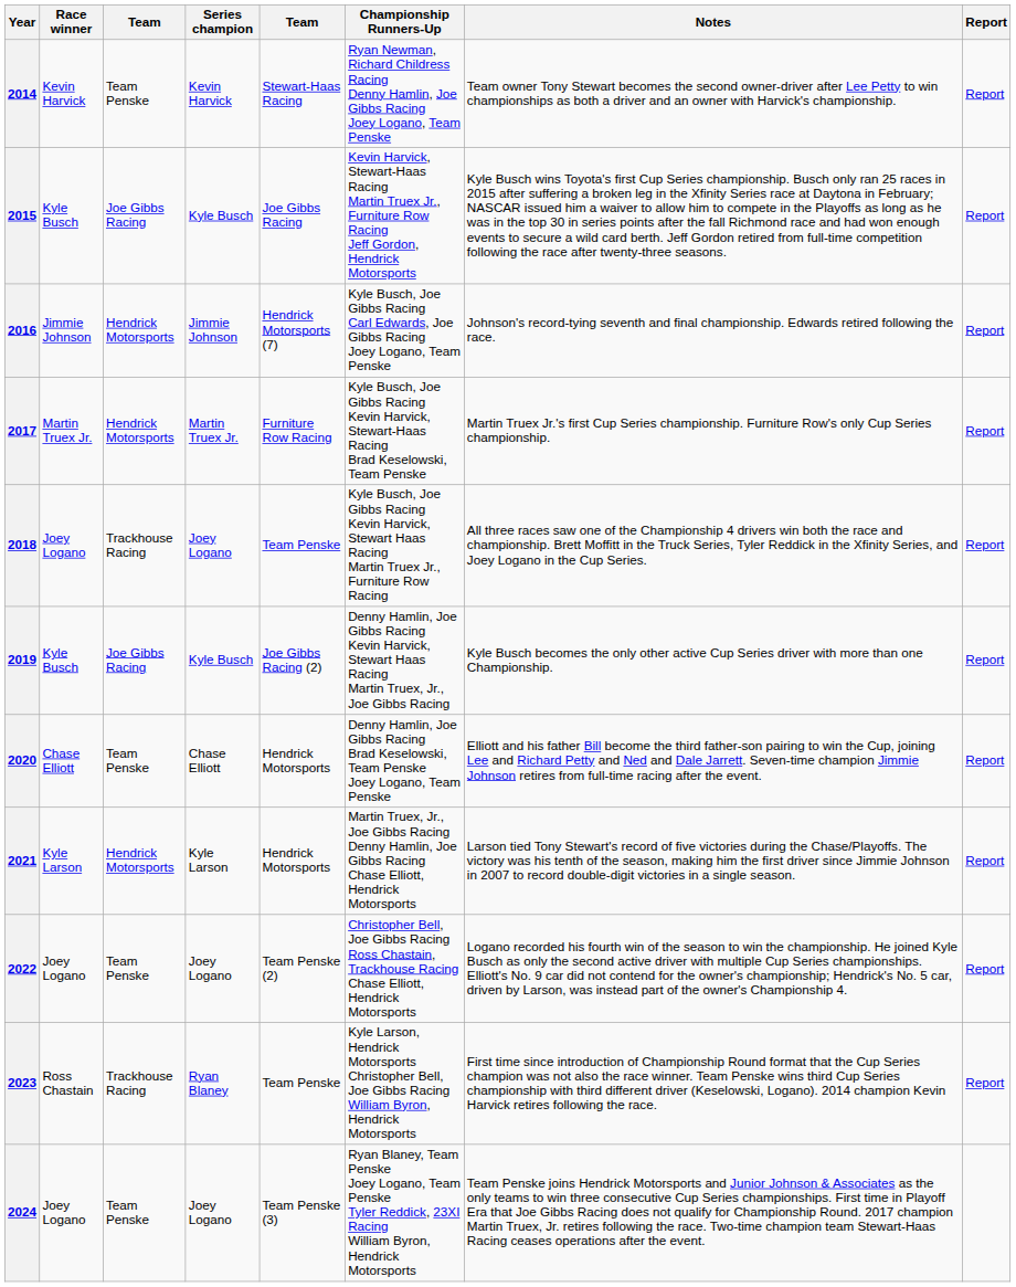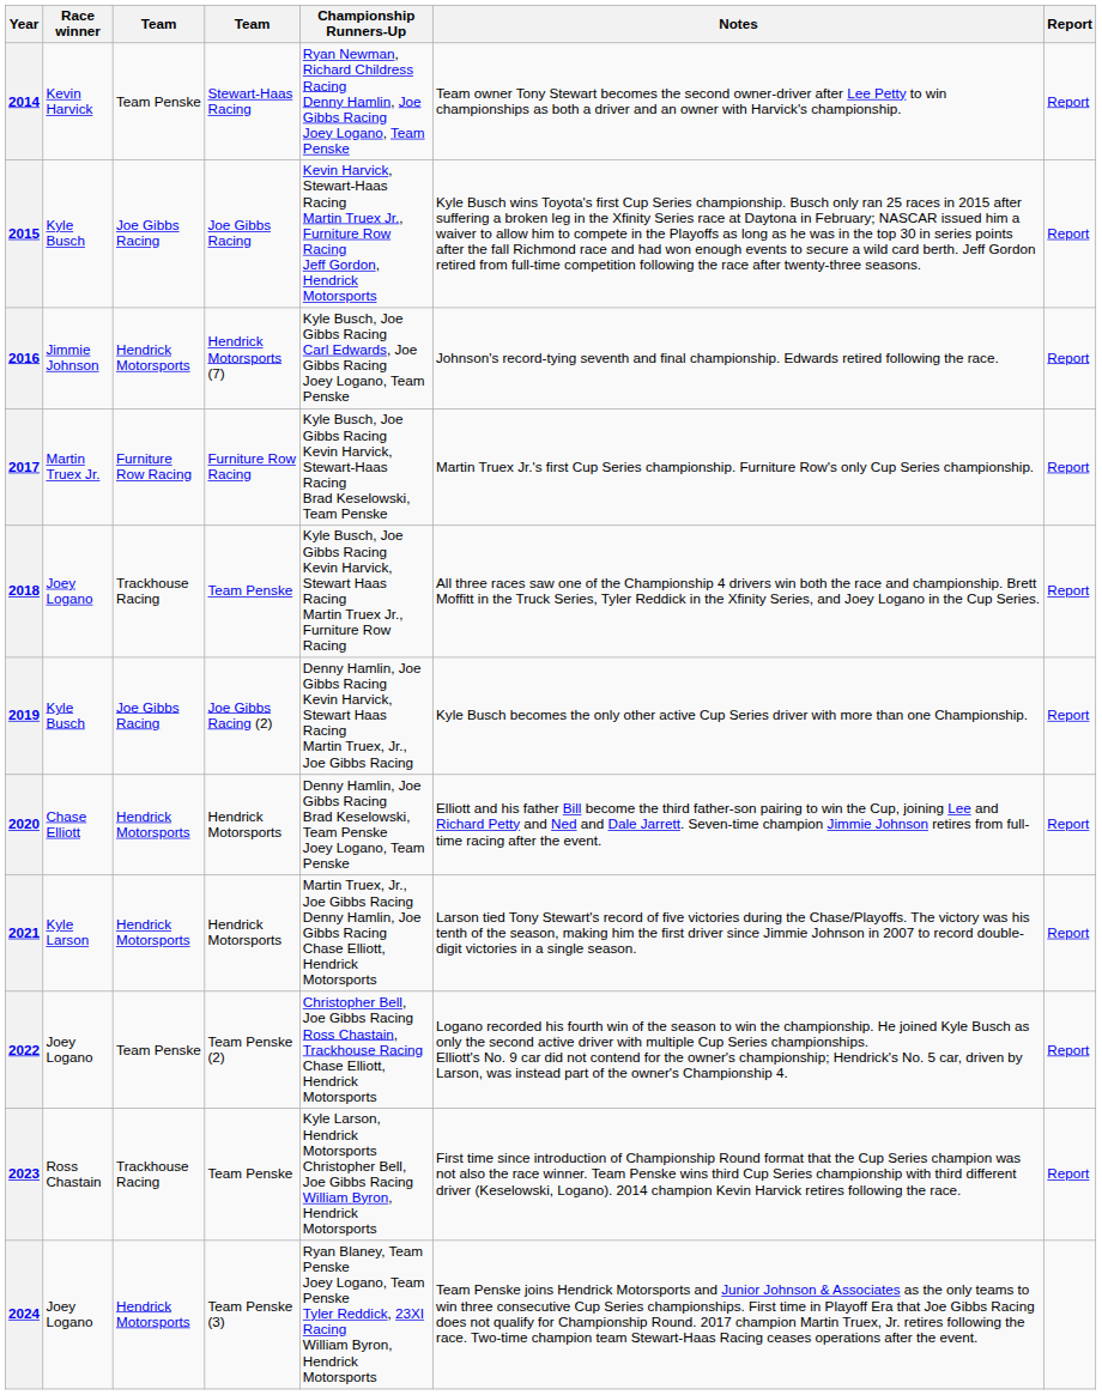- column: Series champion | Kevin Harvick | Kyle Busch | Jimmie Johnson | Martin Truex Jr. | Joey Logano | Kyle Busch | Chase Elliott | Kyle Larson | Joey Logano | Ryan Blaney | Joey Logano
2017 | column 3: Hendrick Motorsports -> Furniture Row Racing
2020 | column 3: Team Penske -> Hendrick Motorsports
2024 | column 3: Team Penske -> Hendrick Motorsports
